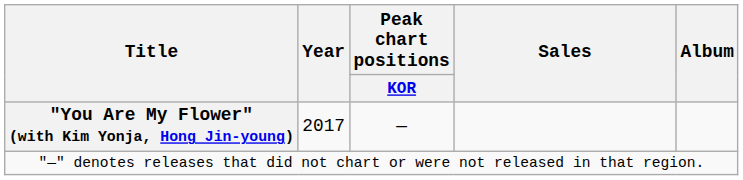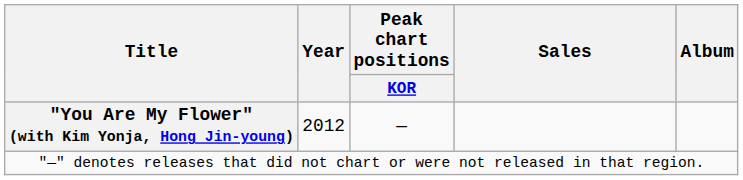"You Are My Flower" (with Kim Yonja, Hong Jin-young) | Year: 2017 -> 2012
